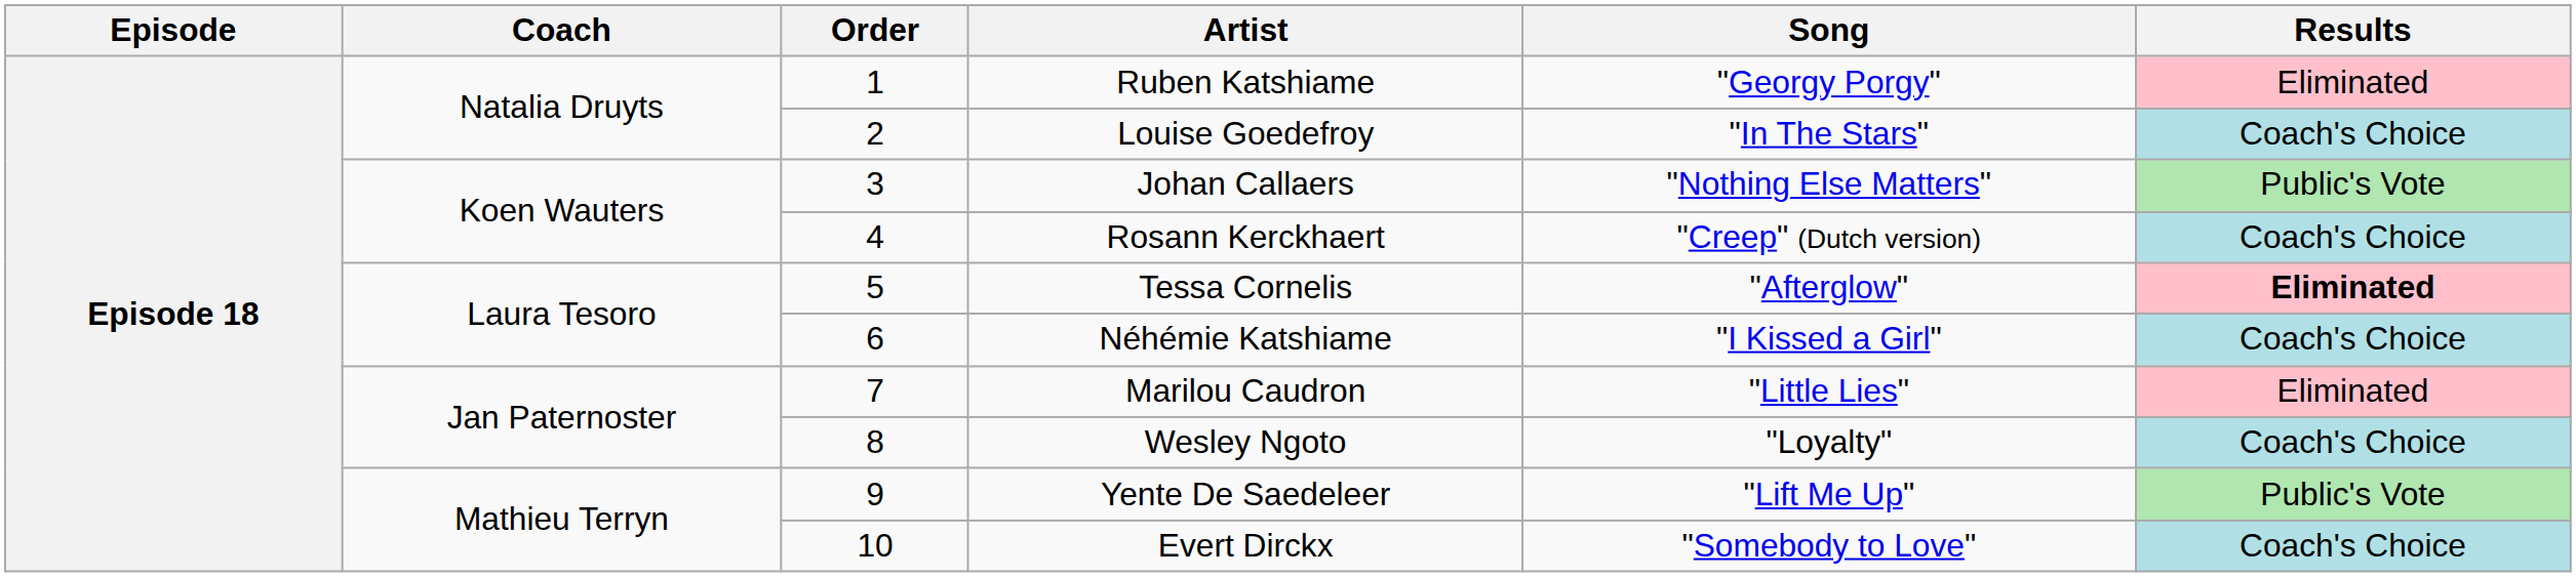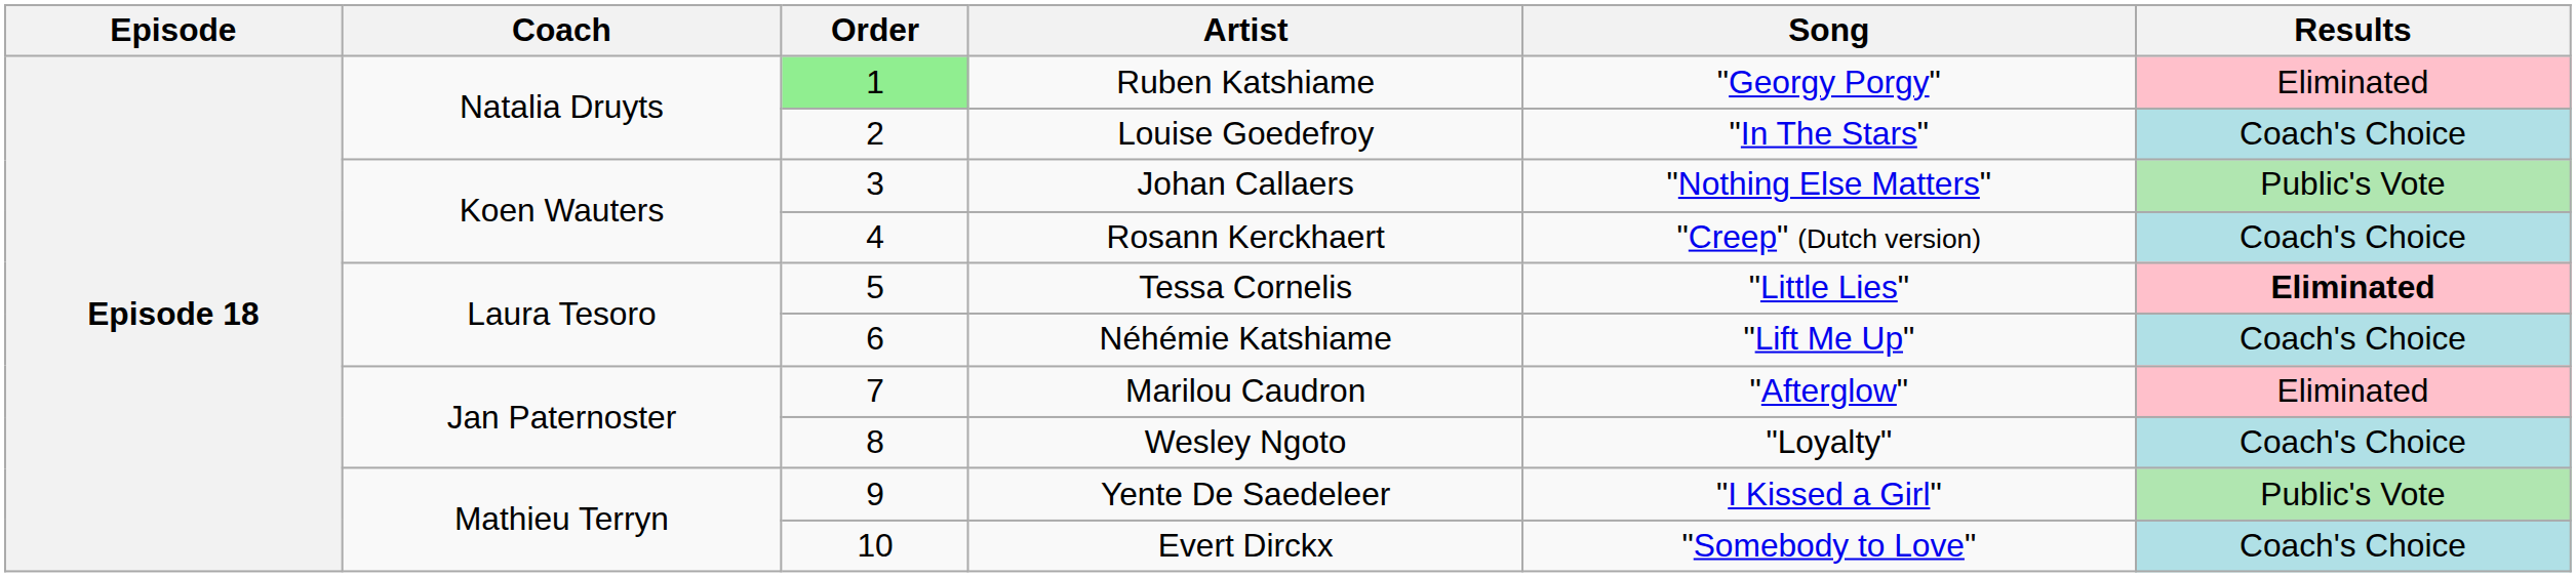Ruben Katshiame | Order: no background -> lightgreen background
Tessa Cornelis | Song: "Afterglow" -> "Little Lies"
Néhémie Katshiame | Song: "I Kissed a Girl" -> "Lift Me Up"
Marilou Caudron | Song: "Little Lies" -> "Afterglow"
Yente De Saedeleer | Song: "Lift Me Up" -> "I Kissed a Girl"
